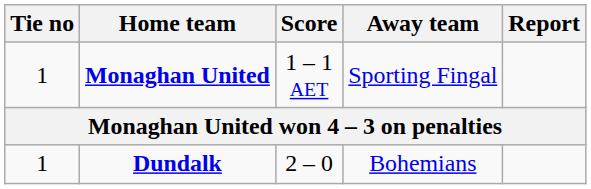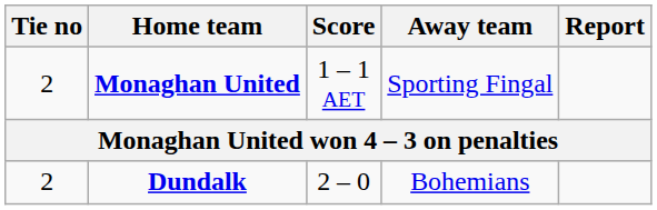Monaghan United | Tie no: 1 -> 2
Dundalk | Tie no: 1 -> 2
